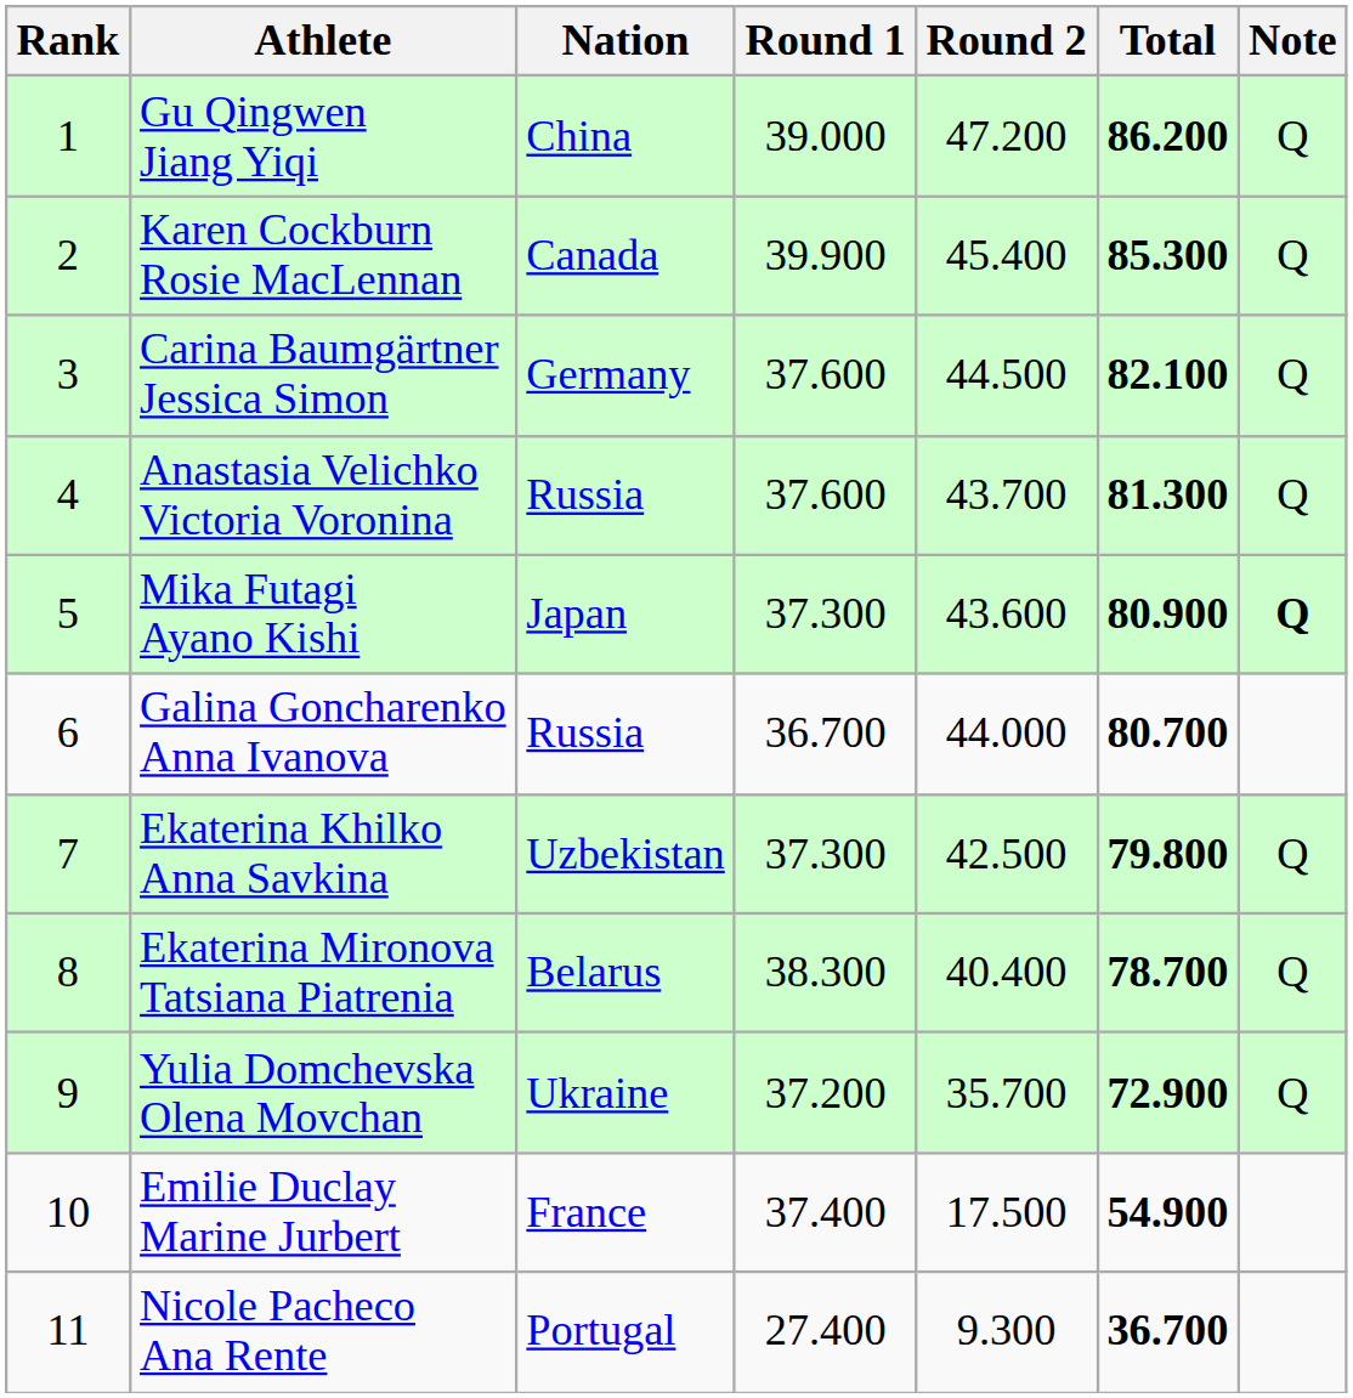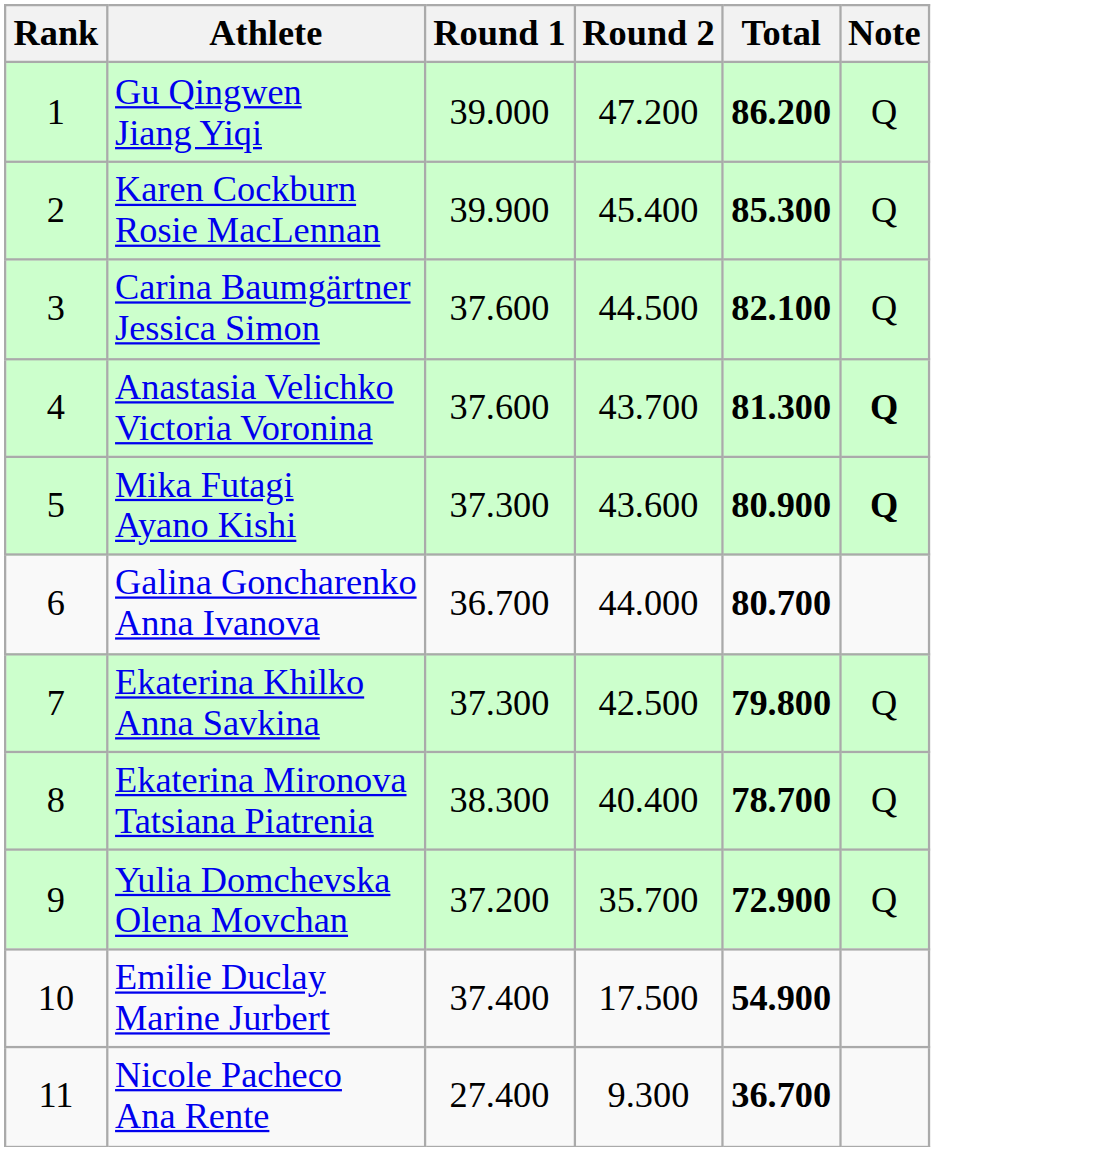- column: Nation | China | Canada | Germany | Russia | Japan | Russia | Uzbekistan | Belarus | Ukraine | France | Portugal
Anastasia Velichko Victoria Voronina | Note: normal -> bold
